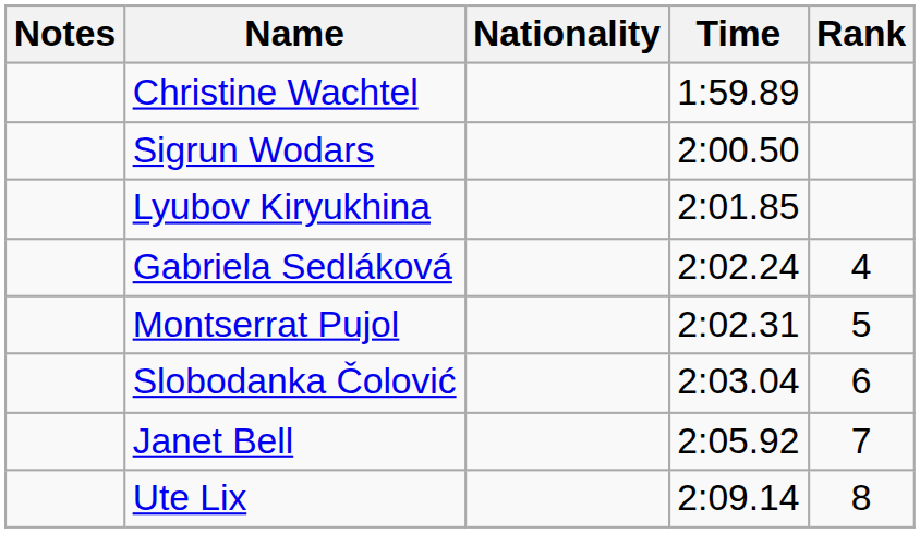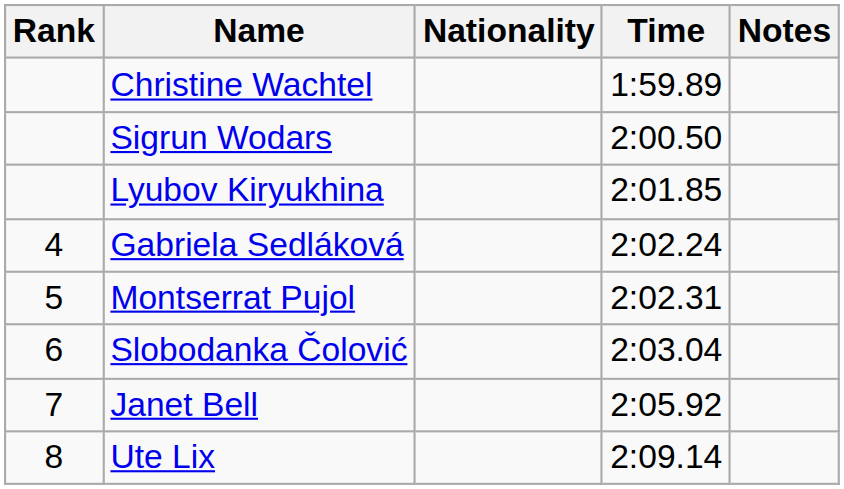columns swapped: Rank <-> Notes
